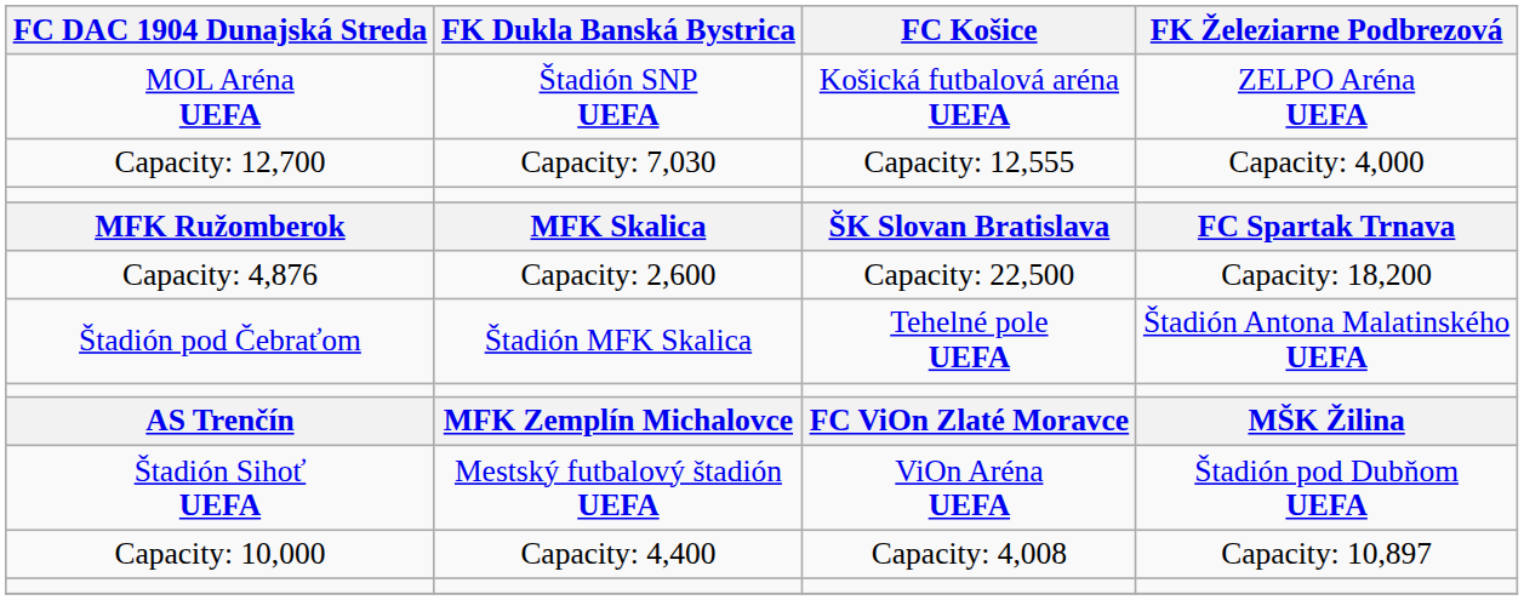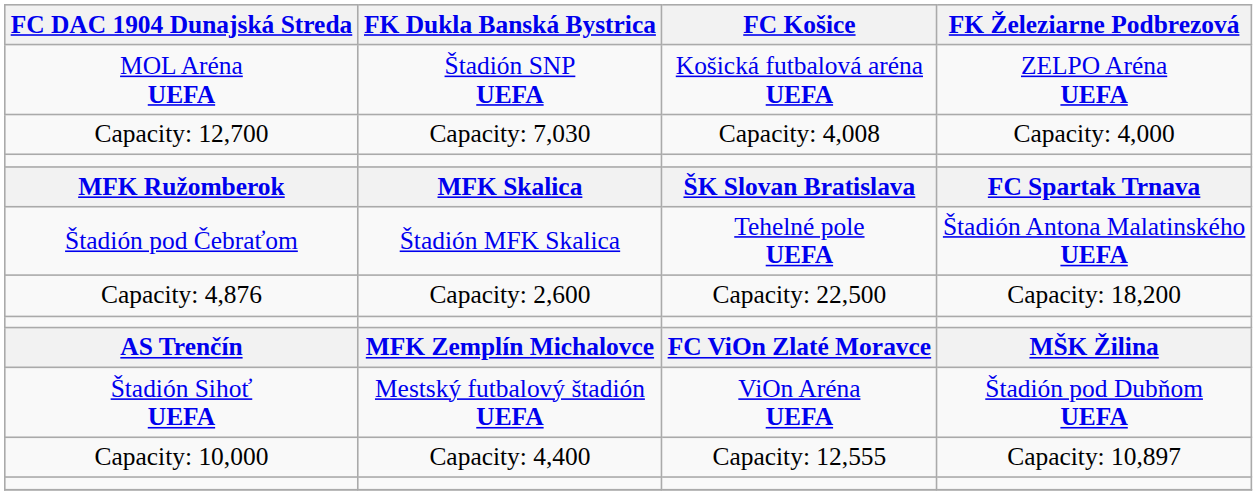Capacity: 12,700 | FC Košice: Capacity: 12,555 -> Capacity: 4,008
rows swapped: Štadión pod Čebraťom <-> Capacity: 4,876
Capacity: 10,000 | FC Košice: Capacity: 4,008 -> Capacity: 12,555
